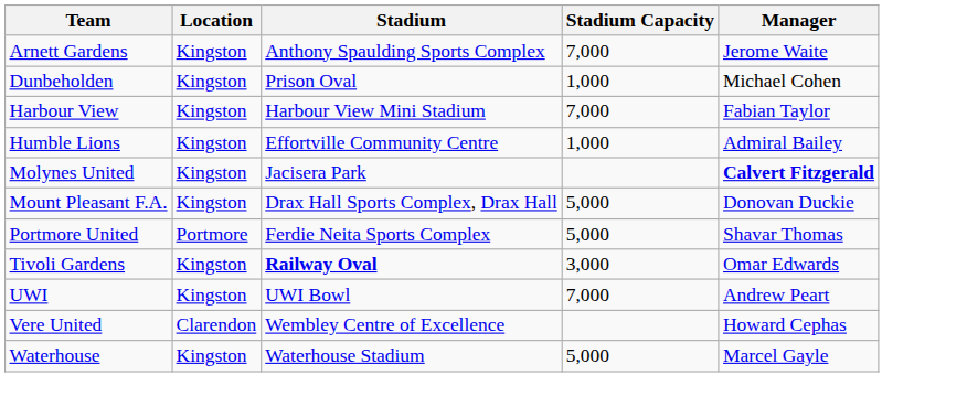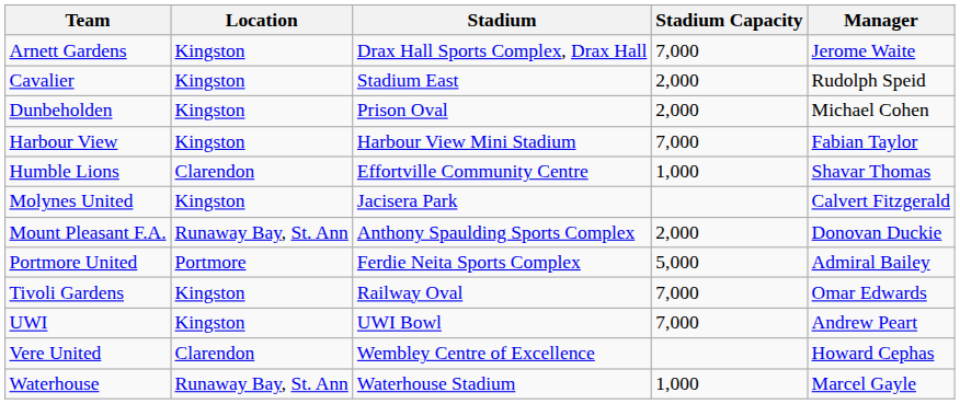Arnett Gardens | Stadium: Anthony Spaulding Sports Complex -> Drax Hall Sports Complex, Drax Hall
+ row: Cavalier | Kingston | Stadium East | 2,000 | Rudolph Speid
Dunbeholden | Stadium Capacity: 1,000 -> 2,000
Humble Lions | Location: Kingston -> Clarendon
Humble Lions | Manager: Admiral Bailey -> Shavar Thomas
Molynes United | Manager: bold -> normal
Mount Pleasant F.A. | Location: Kingston -> Runaway Bay, St. Ann
Mount Pleasant F.A. | Stadium: Drax Hall Sports Complex, Drax Hall -> Anthony Spaulding Sports Complex
Mount Pleasant F.A. | Stadium Capacity: 5,000 -> 2,000
Portmore United | Manager: Shavar Thomas -> Admiral Bailey
Tivoli Gardens | Stadium: bold -> normal
Tivoli Gardens | Stadium Capacity: 3,000 -> 7,000
Waterhouse | Location: Kingston -> Runaway Bay, St. Ann
Waterhouse | Stadium Capacity: 5,000 -> 1,000
